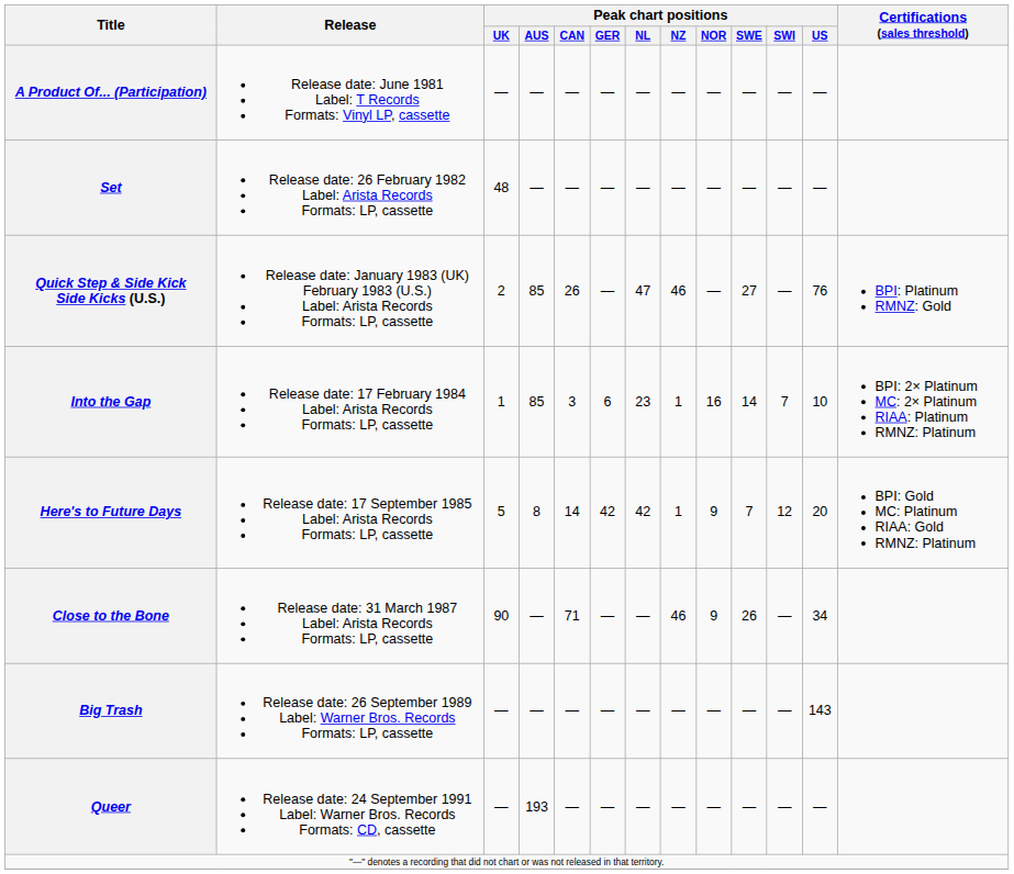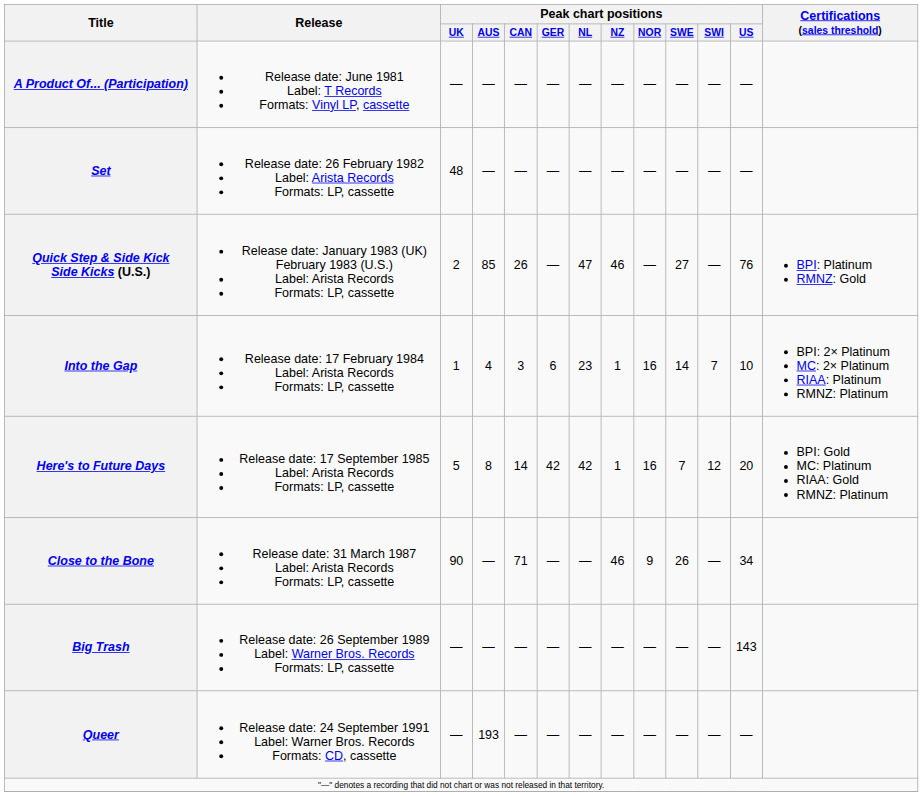Into the Gap | Peak chart positions / AUS: 85 -> 4
Here's to Future Days | Peak chart positions / NOR: 9 -> 16
